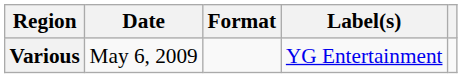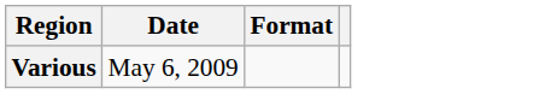- column: Label(s) | YG Entertainment
